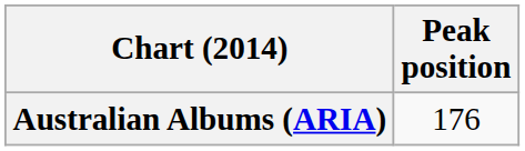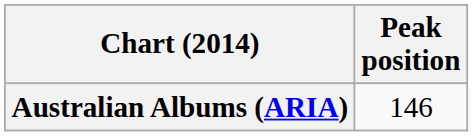Australian Albums (ARIA) | Peak position: 176 -> 146
